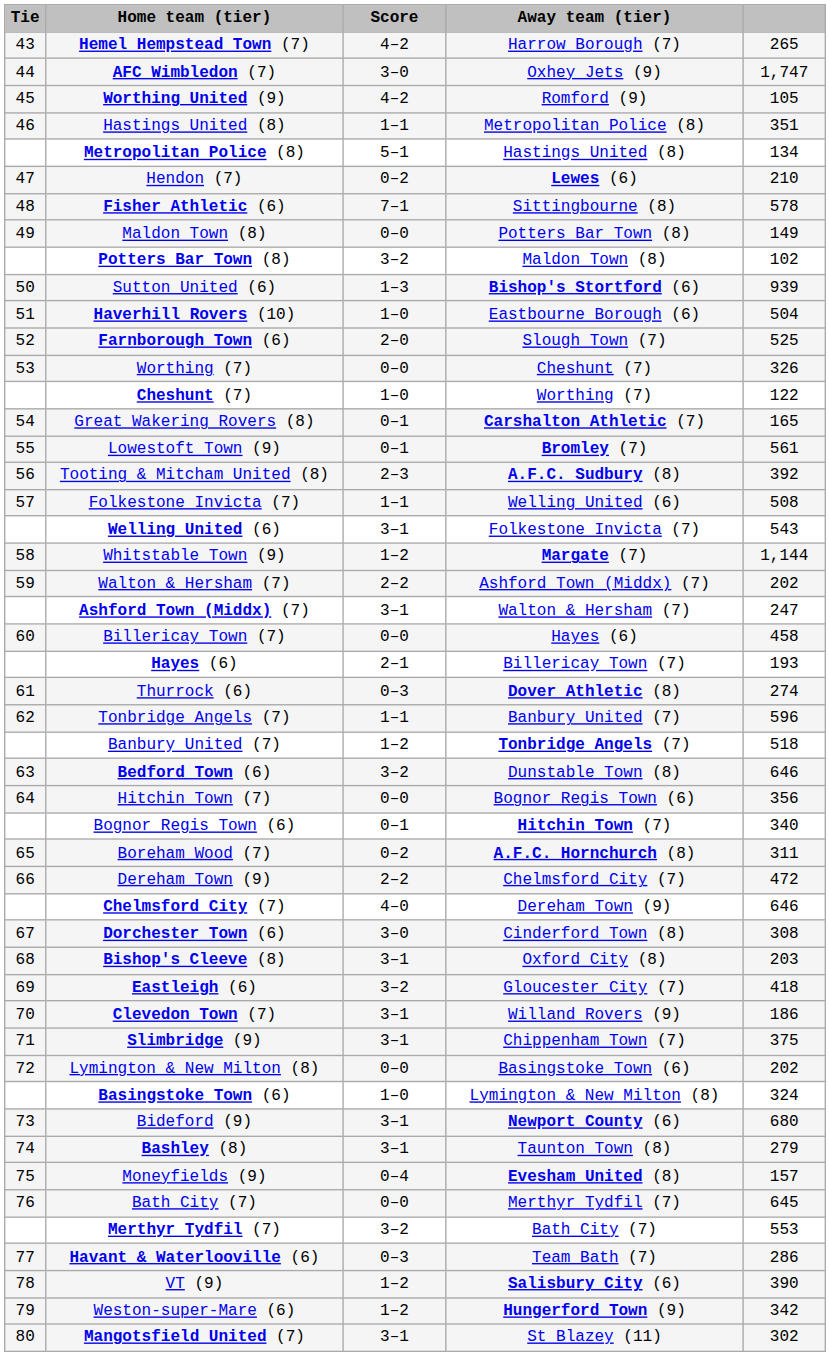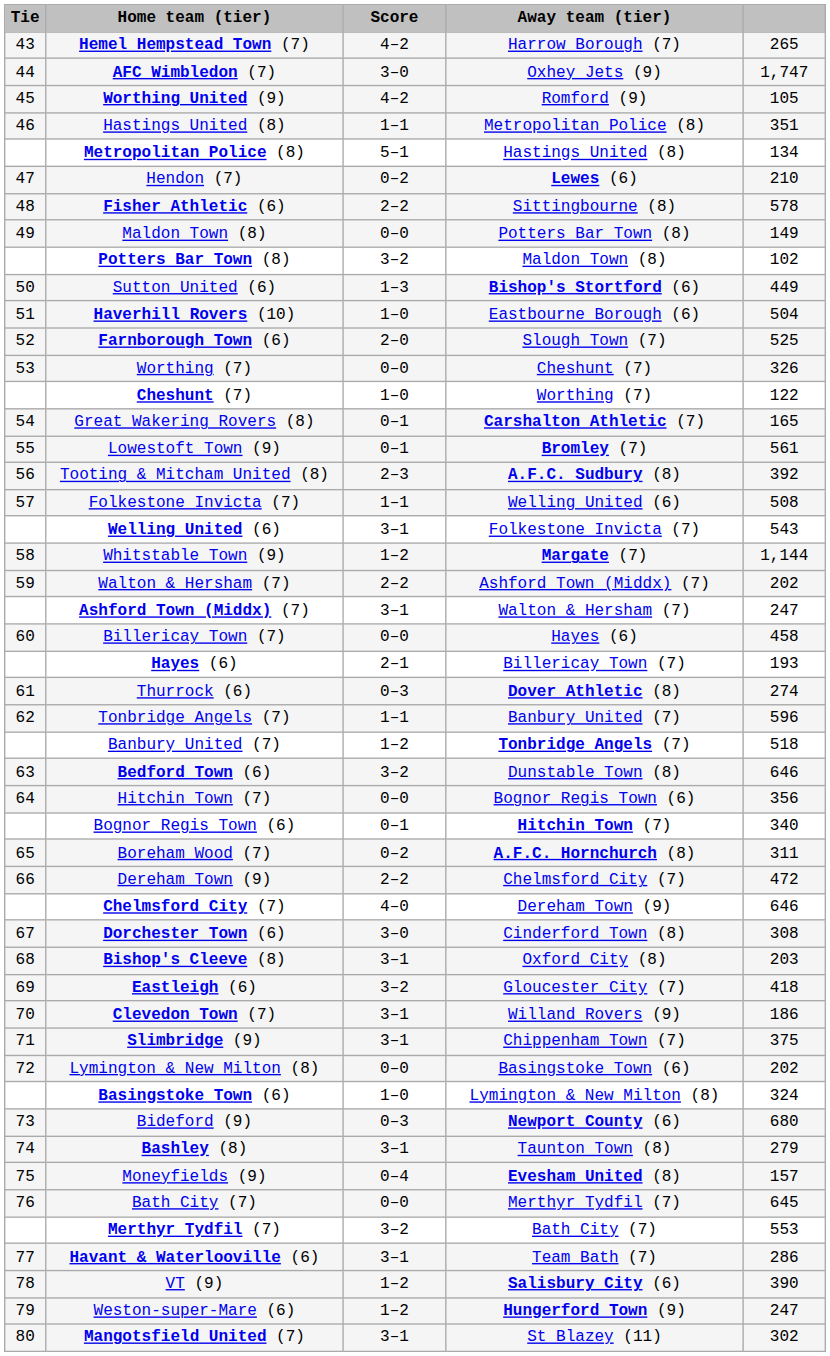Fisher Athletic (6) | Score: 7–1 -> 2–2
Sutton United (6) | column 5: 939 -> 449
Bideford (9) | Score: 3–1 -> 0–3
Havant & Waterlooville (6) | Score: 0–3 -> 3–1
Weston-super-Mare (6) | column 5: 342 -> 247
